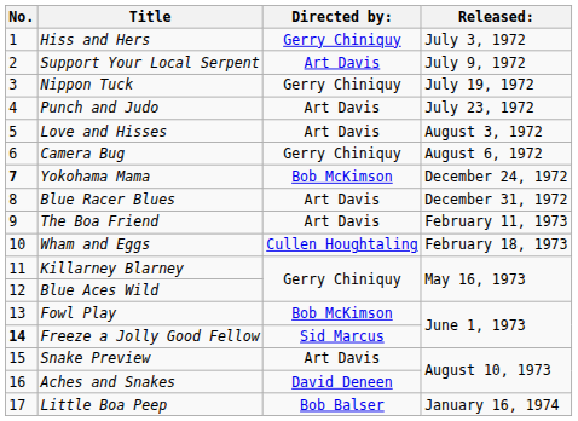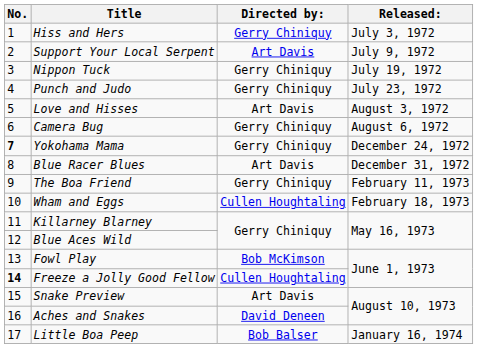Punch and Judo | Directed by:: Art Davis -> Gerry Chiniquy
Yokohama Mama | Directed by:: Bob McKimson -> Gerry Chiniquy
The Boa Friend | Directed by:: Art Davis -> Gerry Chiniquy
Freeze a Jolly Good Fellow | Directed by:: Sid Marcus -> Cullen Houghtaling
